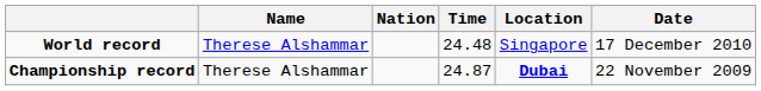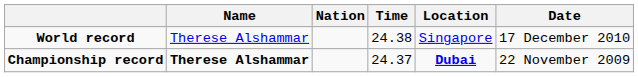World record | Time: 24.48 -> 24.38
Championship record | Name: normal -> bold
Championship record | Time: 24.87 -> 24.37
